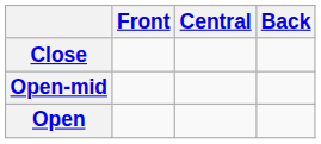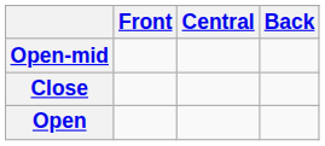rows swapped: Close <-> Open-mid
